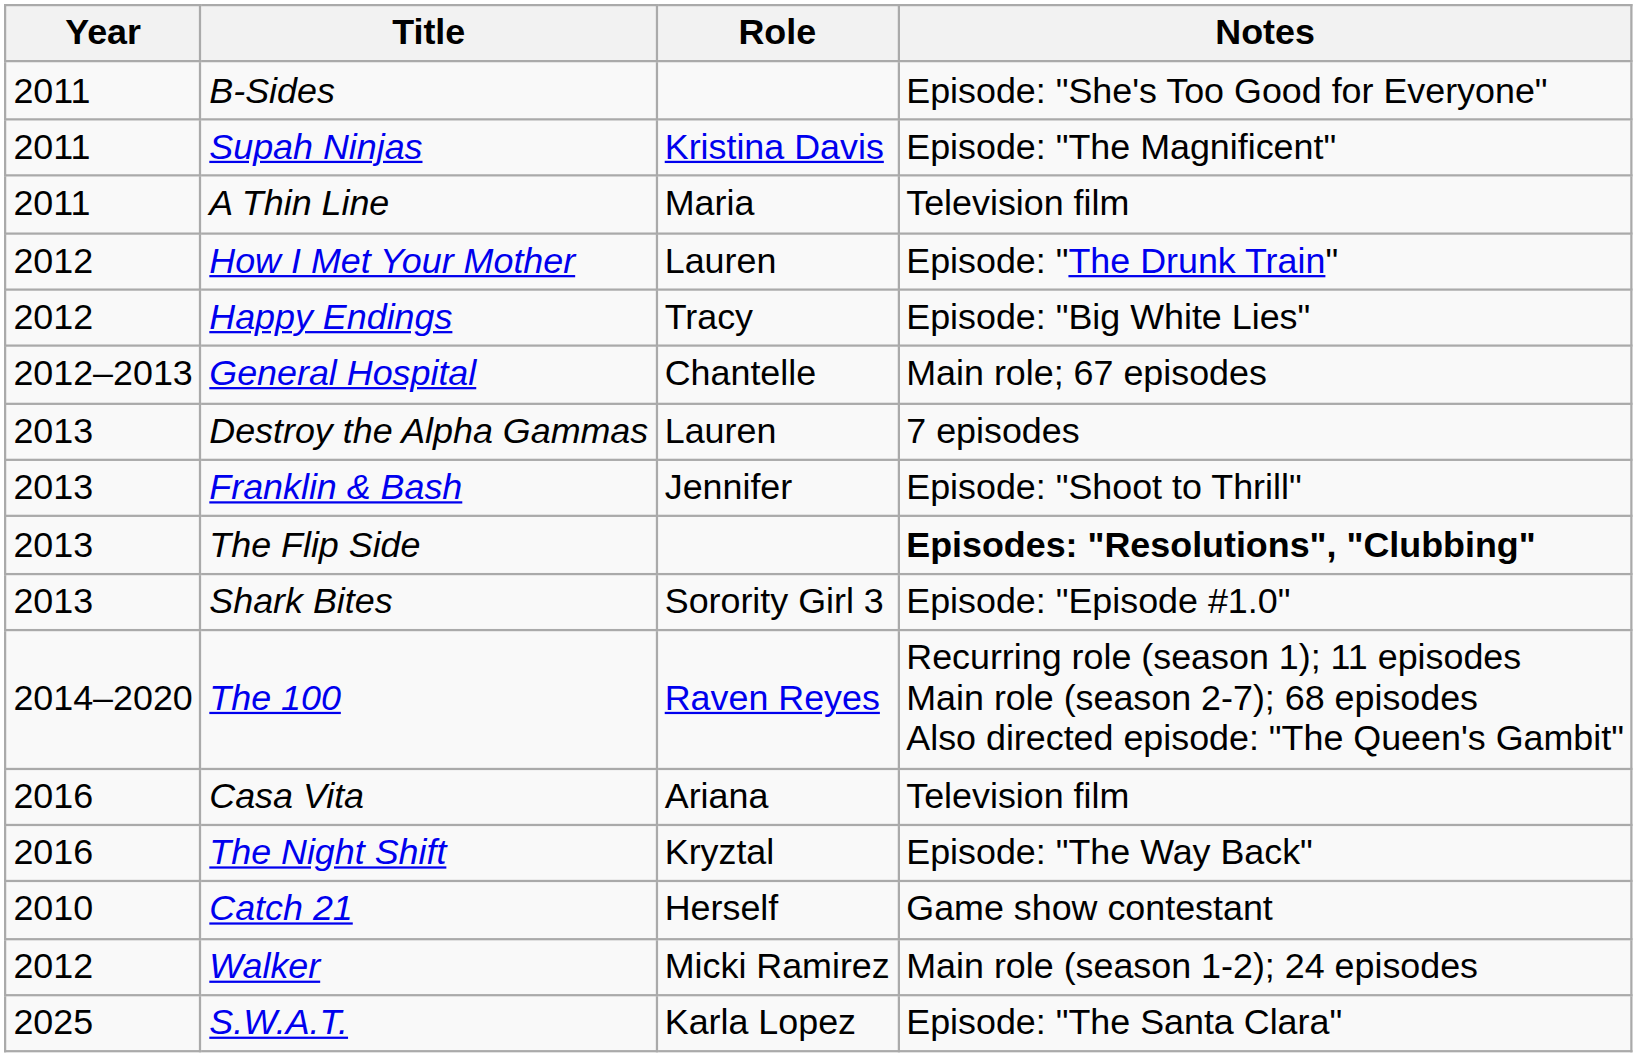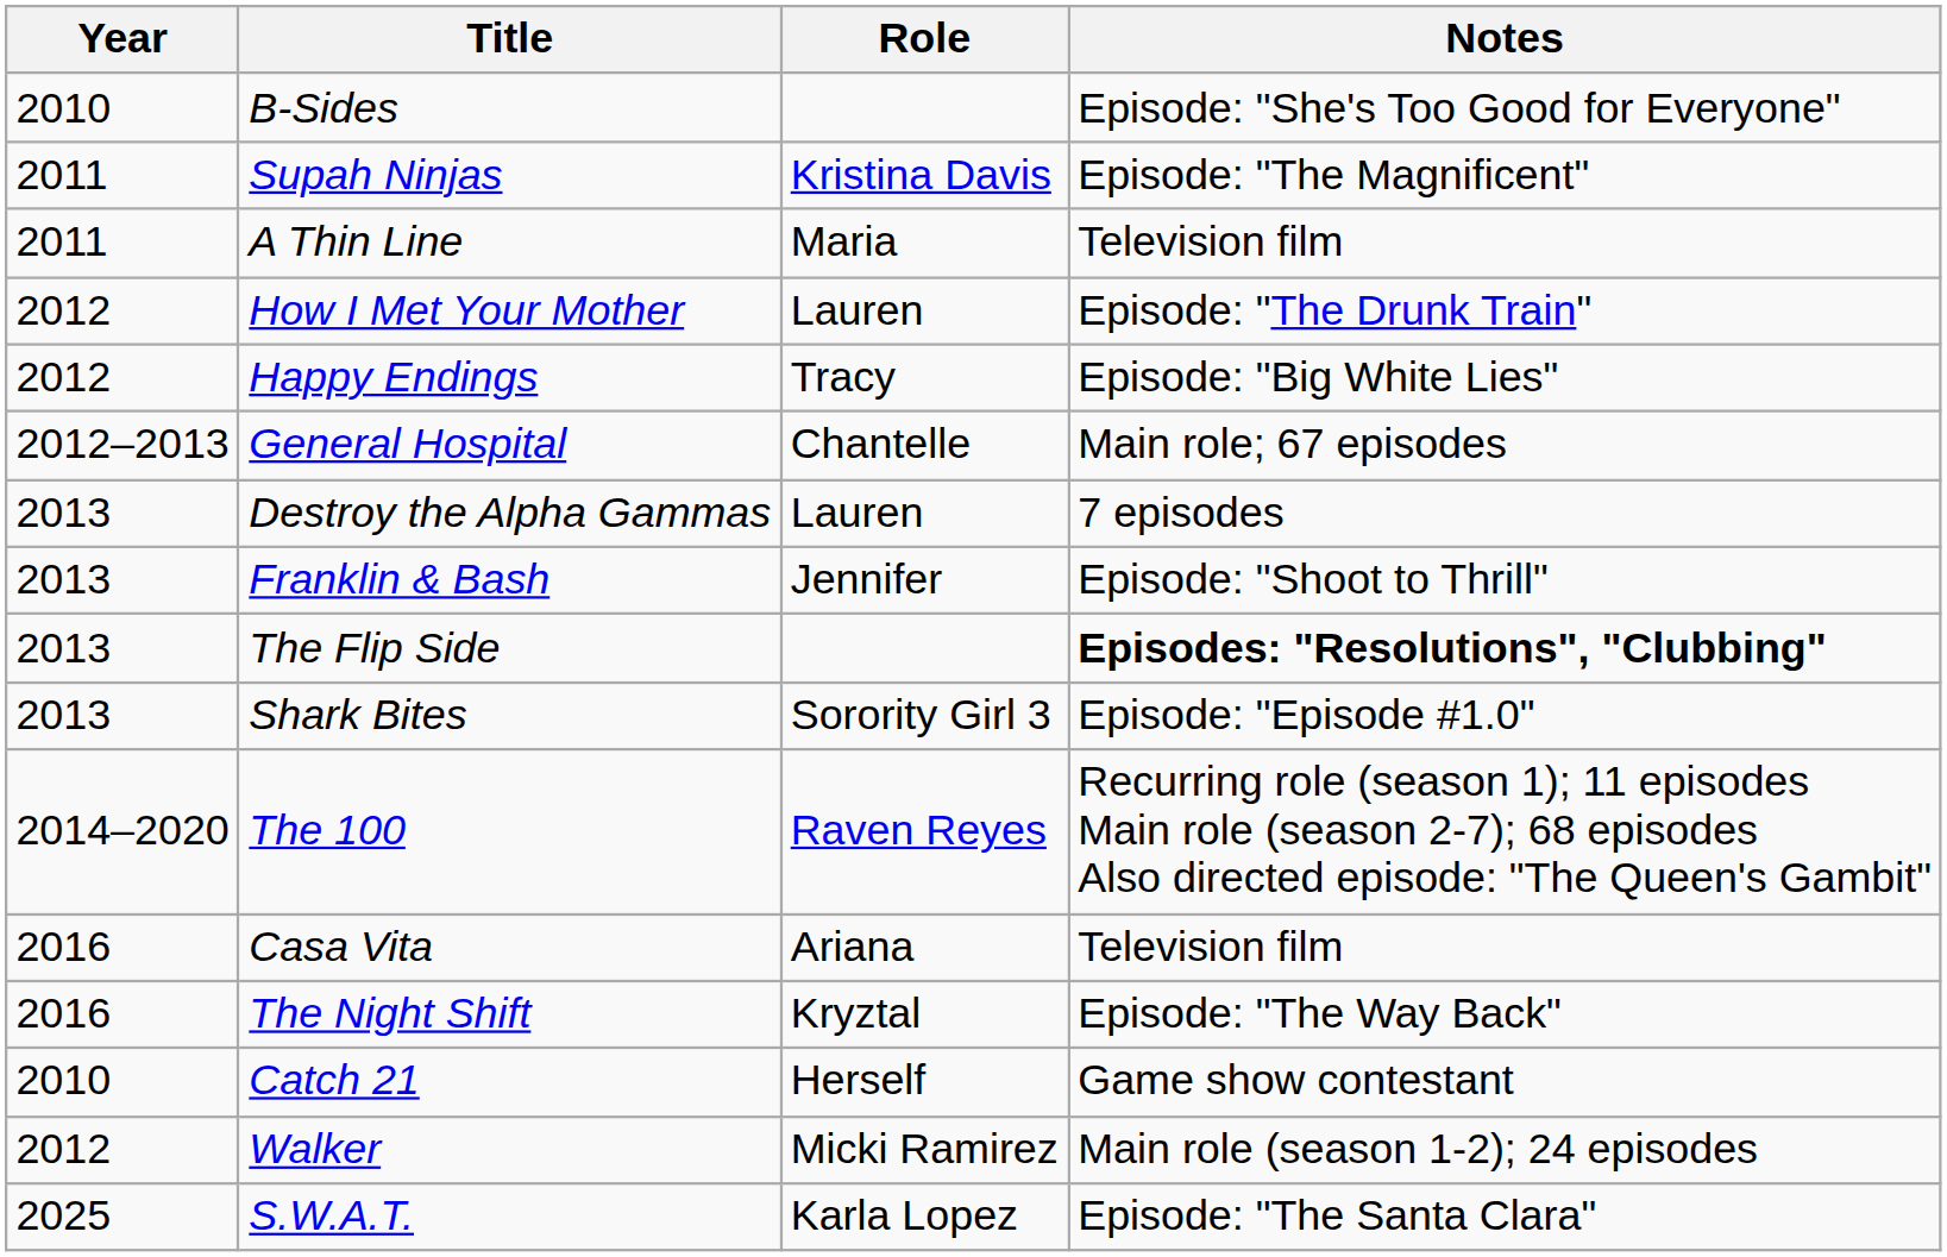B-Sides | Year: 2011 -> 2010
